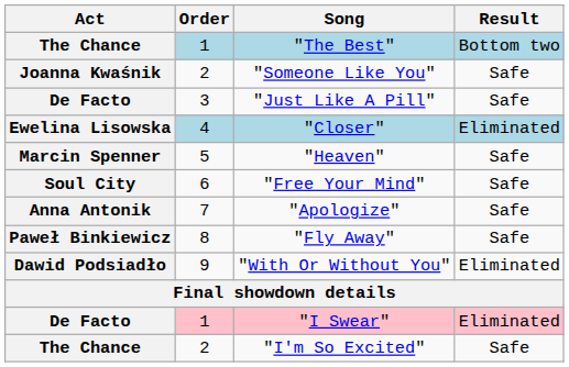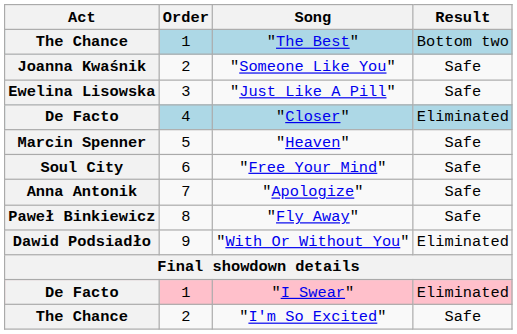"Just Like A Pill" | Act: De Facto -> Ewelina Lisowska
"Closer" | Act: Ewelina Lisowska -> De Facto
